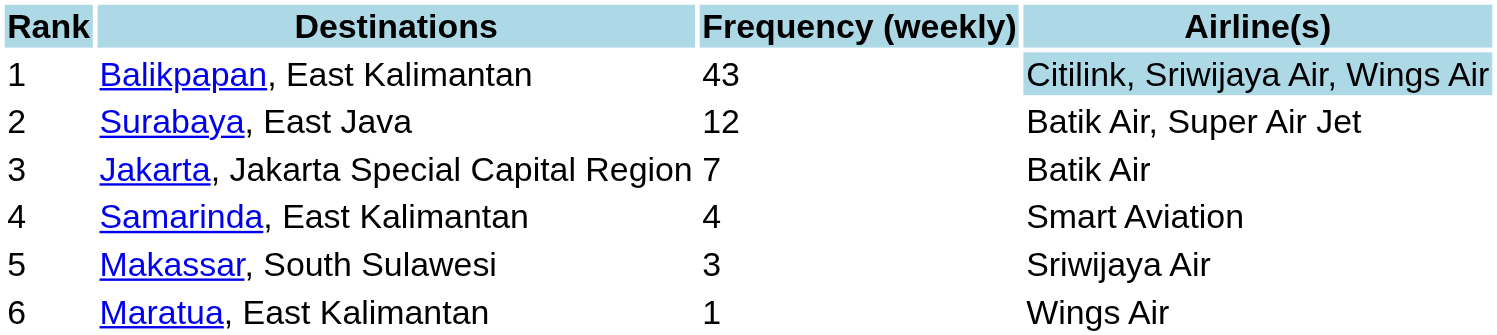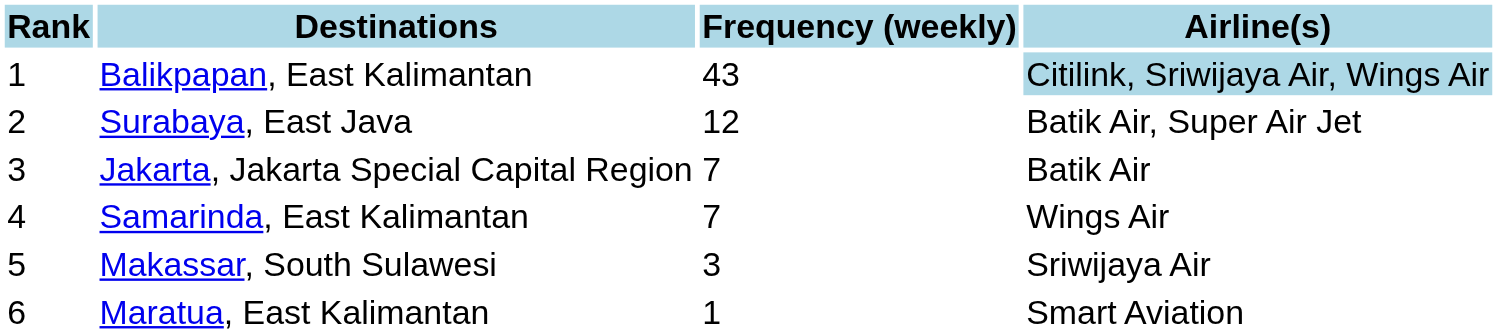Samarinda, East Kalimantan | Frequency (weekly): 4 -> 7
Samarinda, East Kalimantan | Airline(s): Smart Aviation -> Wings Air
Maratua, East Kalimantan | Airline(s): Wings Air -> Smart Aviation
